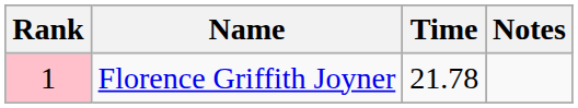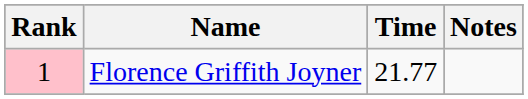Florence Griffith Joyner | Time: 21.78 -> 21.77
